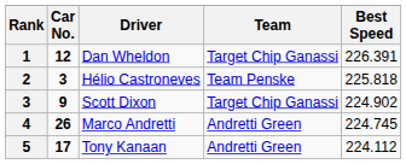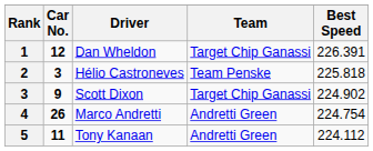Marco Andretti | Best Speed: 224.745 -> 224.754
Tony Kanaan | Car No.: 17 -> 11
